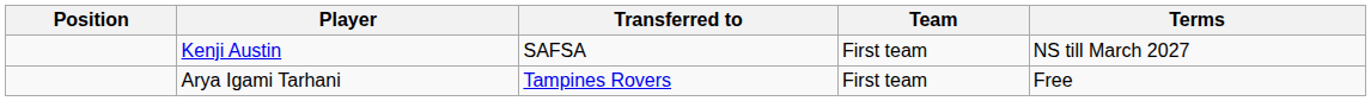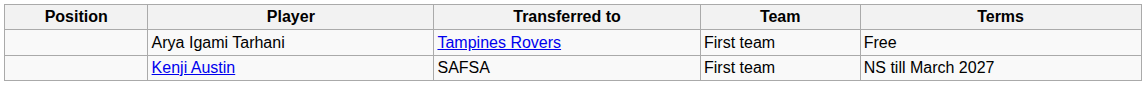rows swapped: Arya Igami Tarhani <-> Kenji Austin
